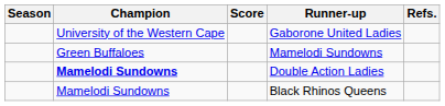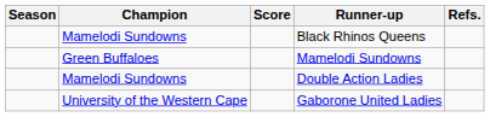rows swapped: Black Rhinos Queens <-> Gaborone United Ladies
Double Action Ladies | Champion: bold -> normal
